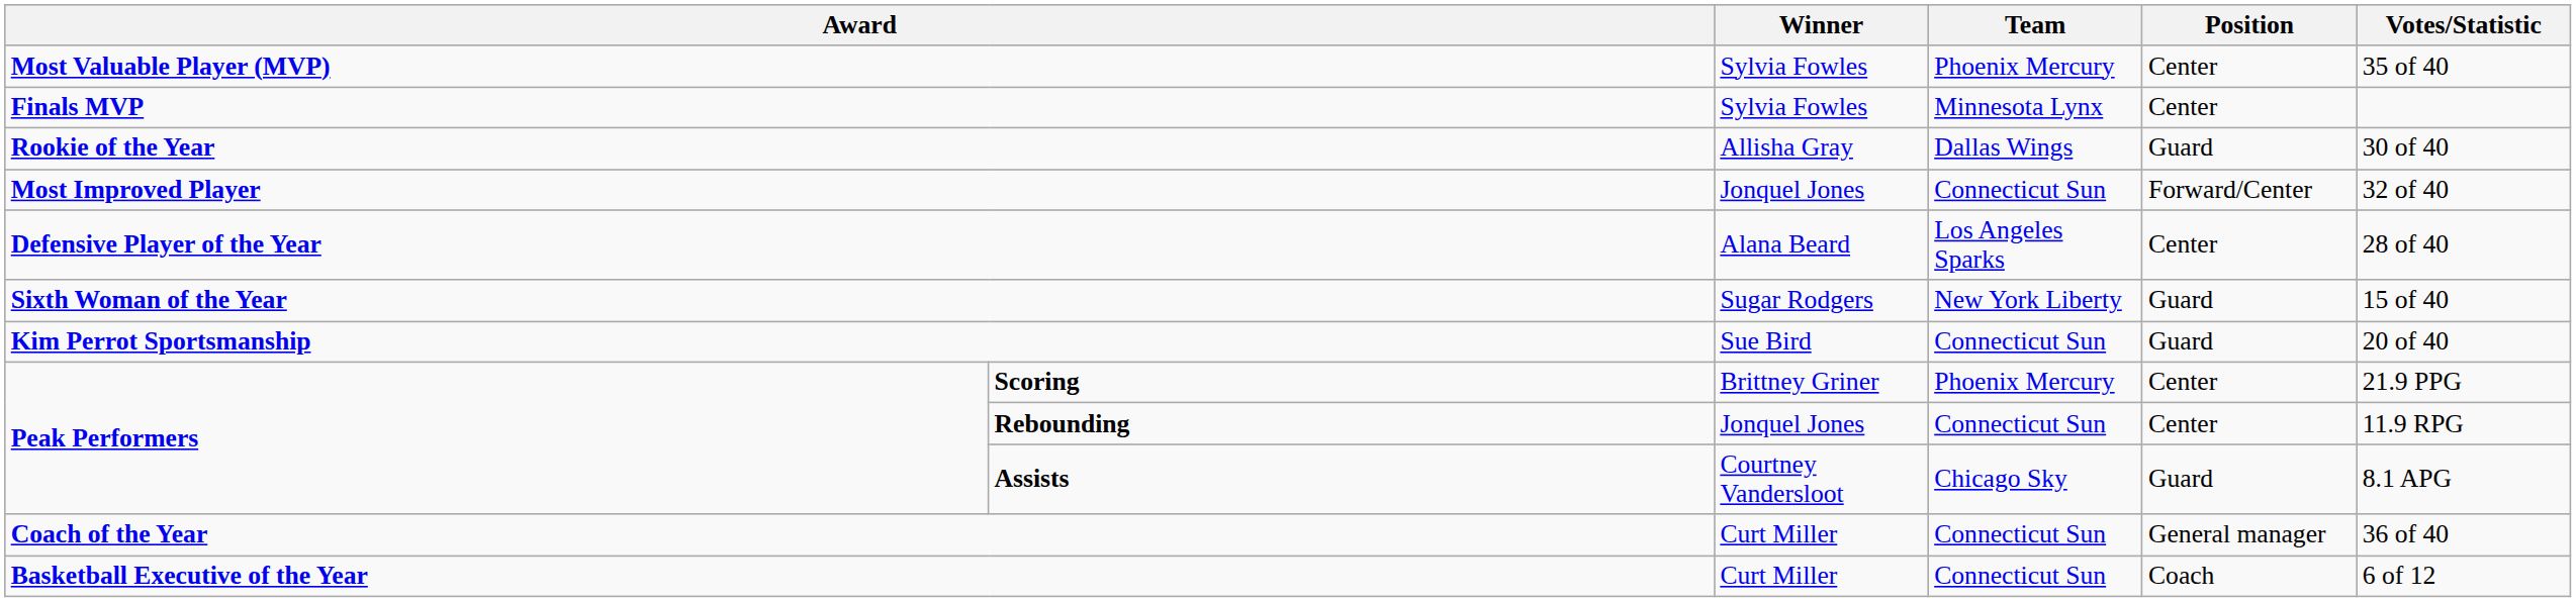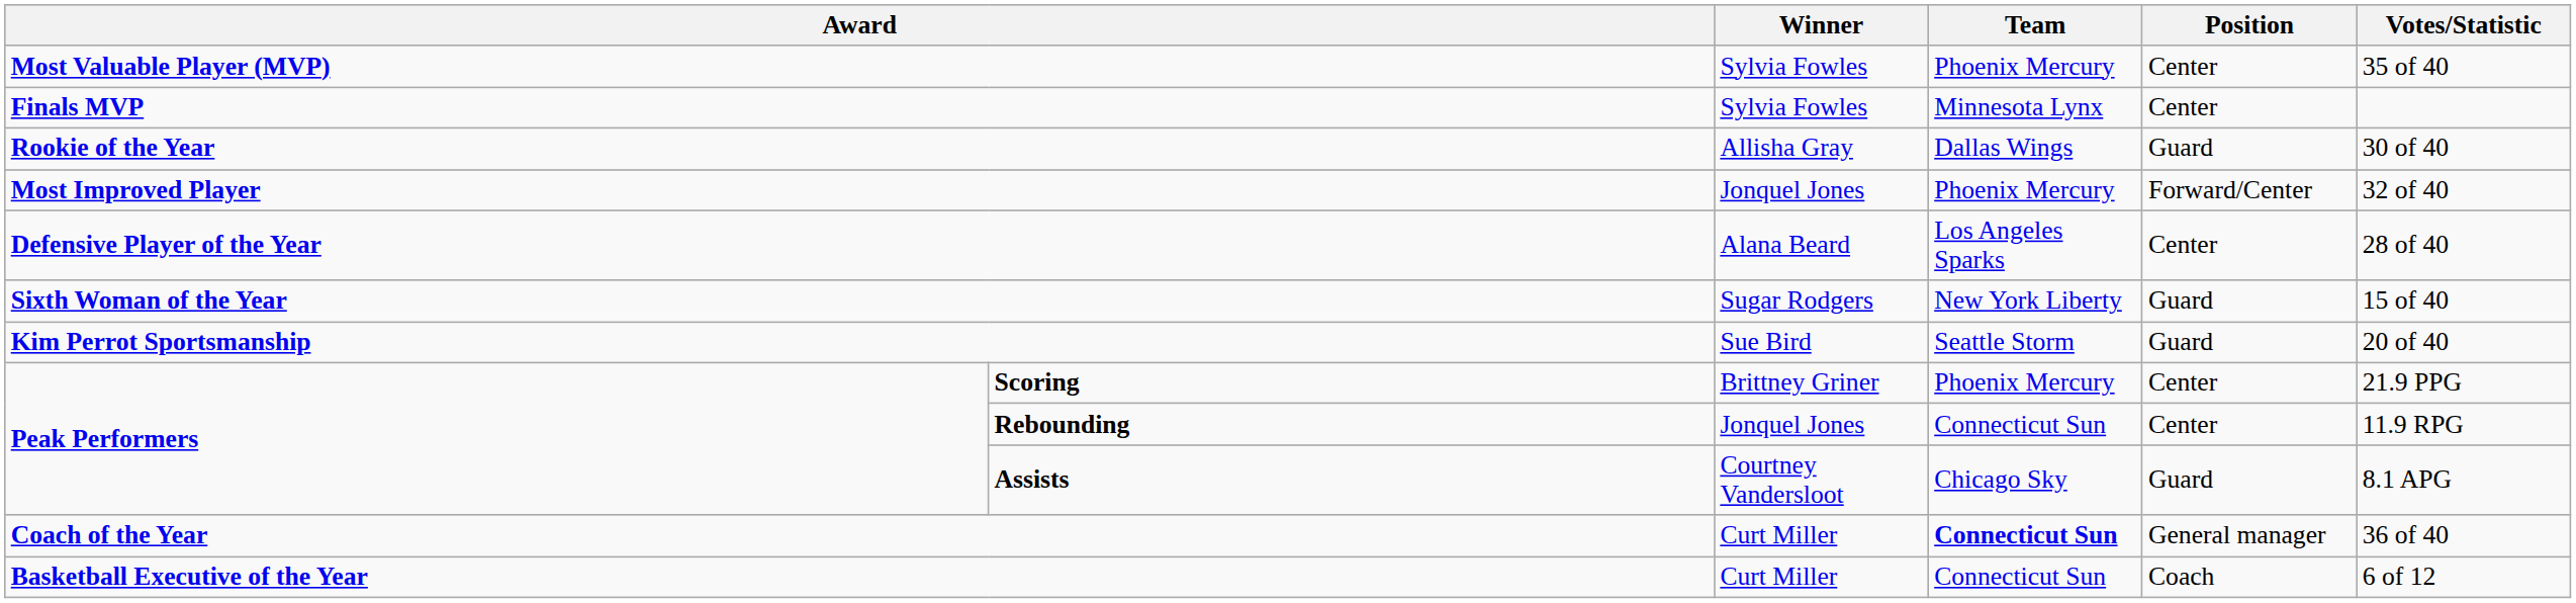Most Improved Player | Team: Connecticut Sun -> Phoenix Mercury
Kim Perrot Sportsmanship | Team: Connecticut Sun -> Seattle Storm
Coach of the Year | Team: normal -> bold
